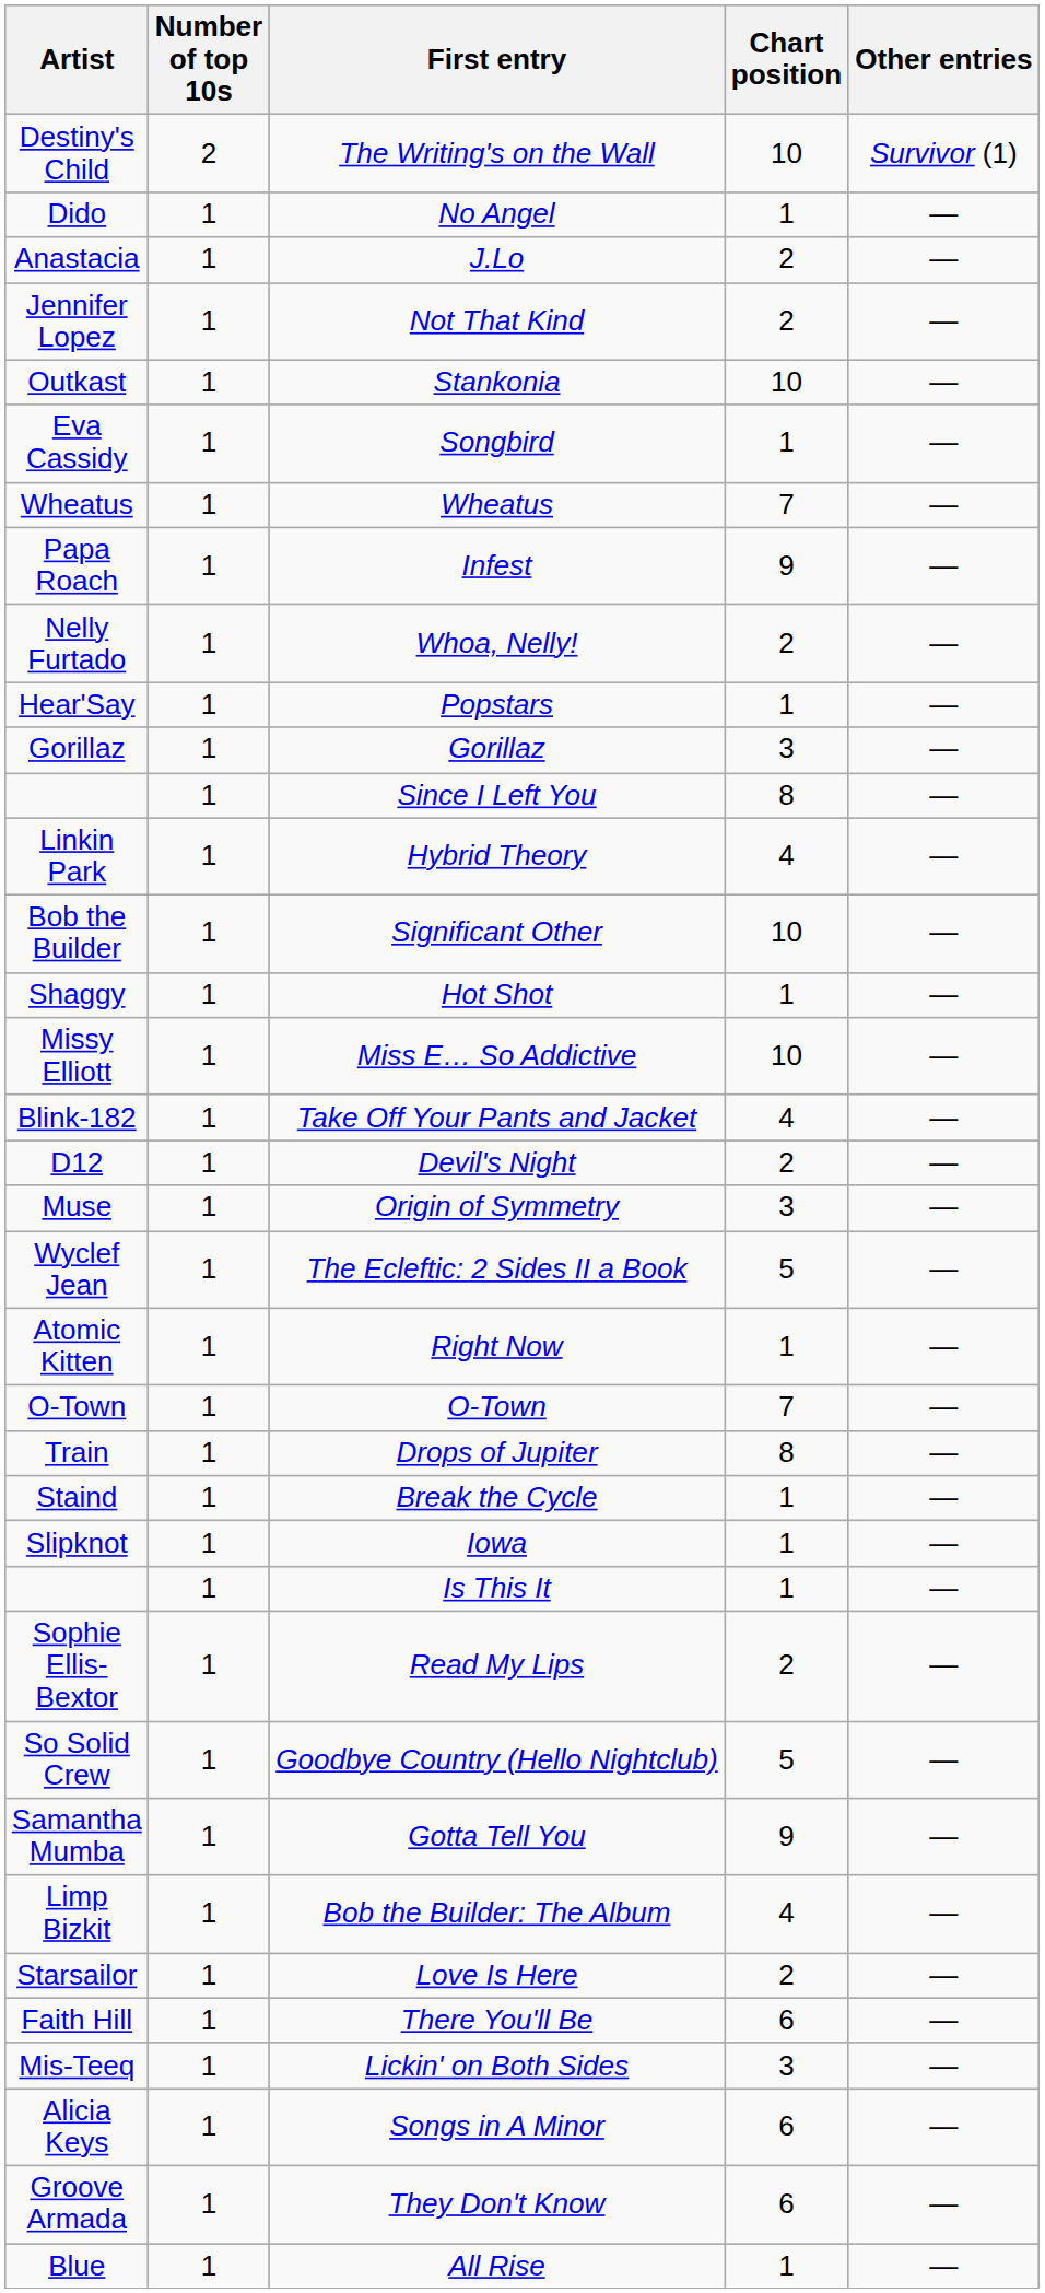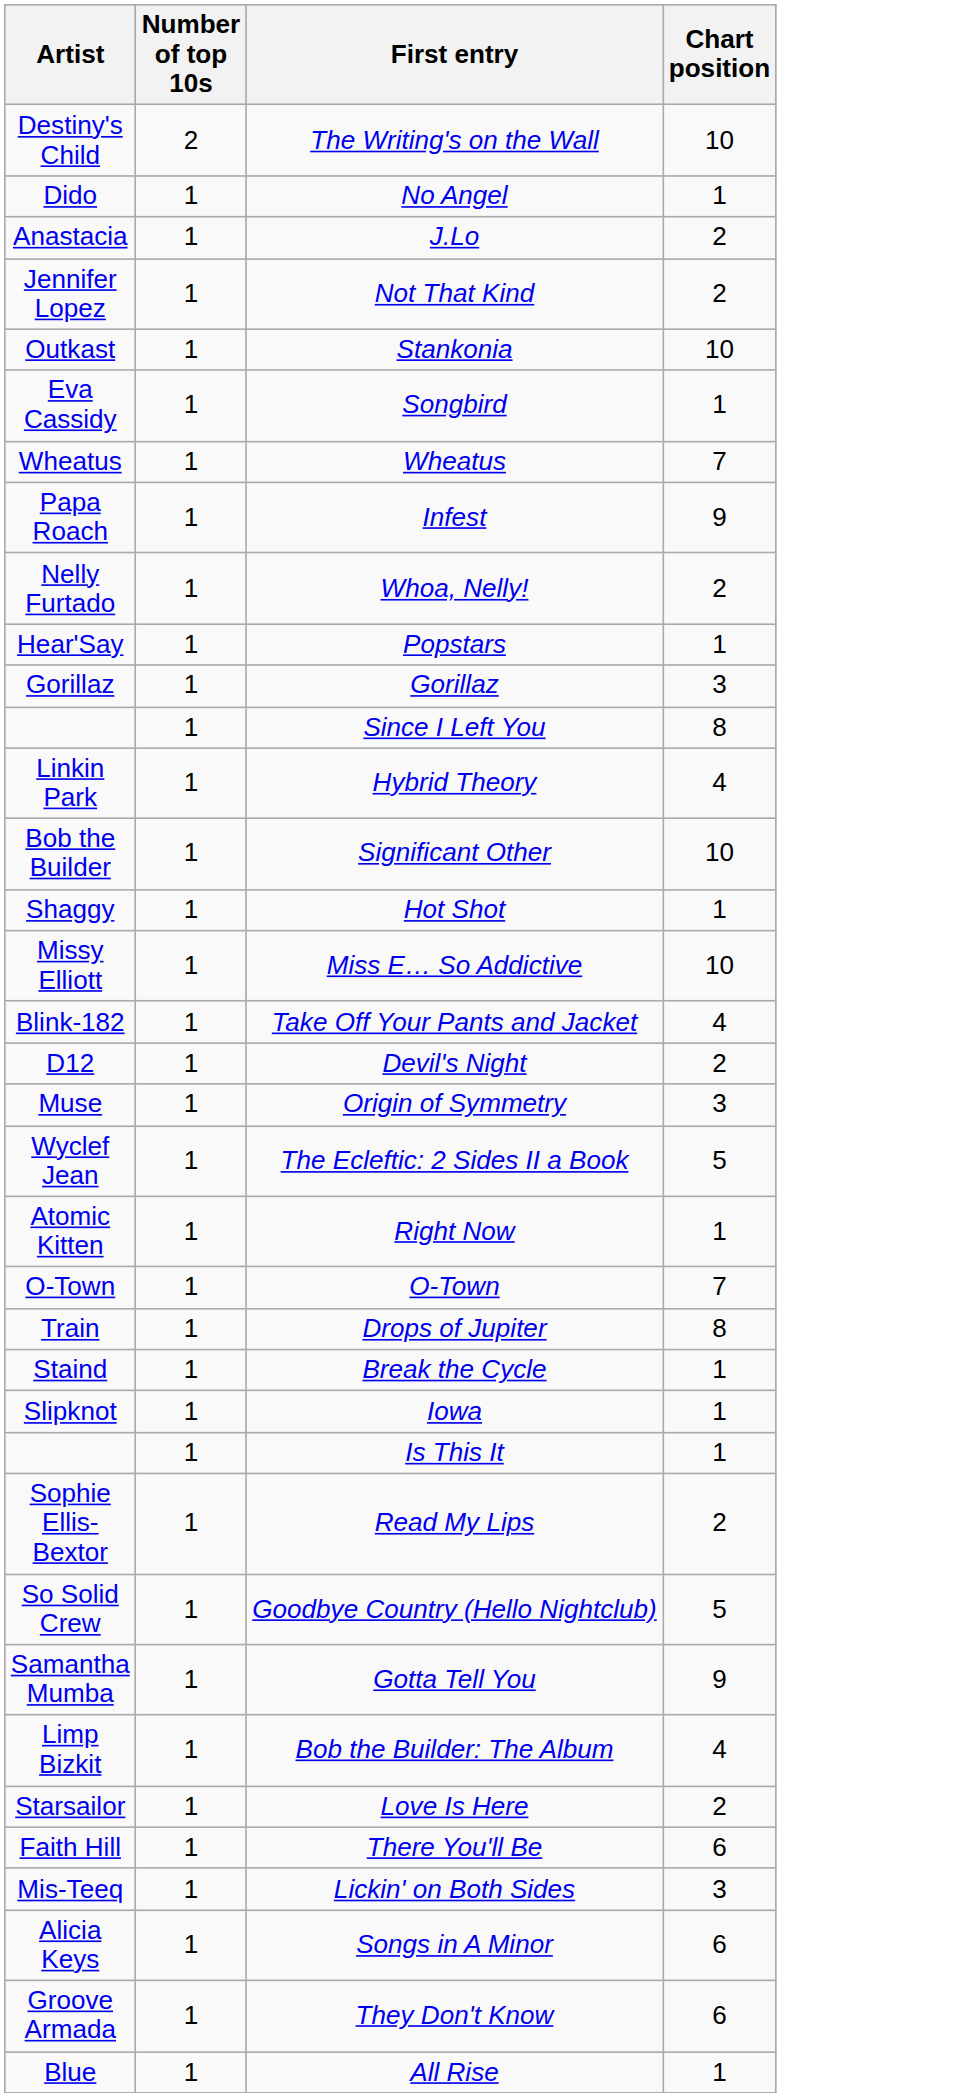- column: Other entries | Survivor (1) | — | — | — | — | — | — | — | — | — | — | — | — | — | — | — | — | — | — | — | — | — | — | — | — | — | — | — | — | — | — | — | — | — | — | —
